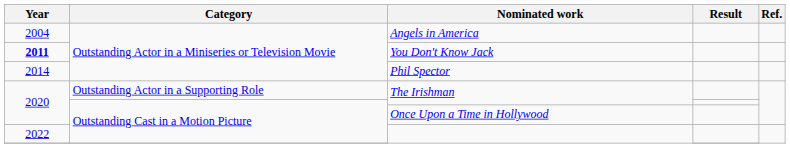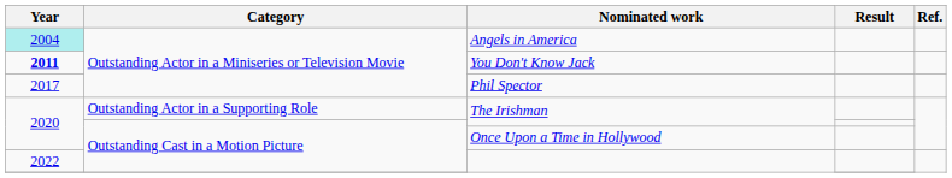Angels in America | Year: no background -> paleturquoise background
Phil Spector | Year: 2014 -> 2017
